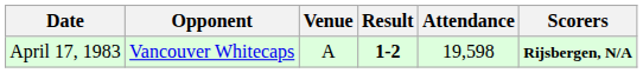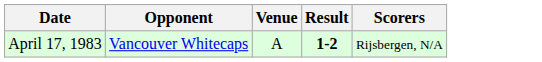- column: Attendance | 19,598
April 17, 1983 | Scorers: bold -> normal
